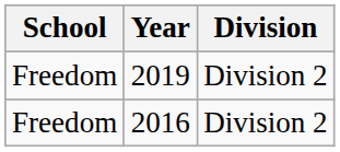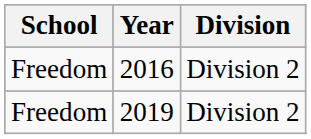rows swapped: 2016 <-> 2019
